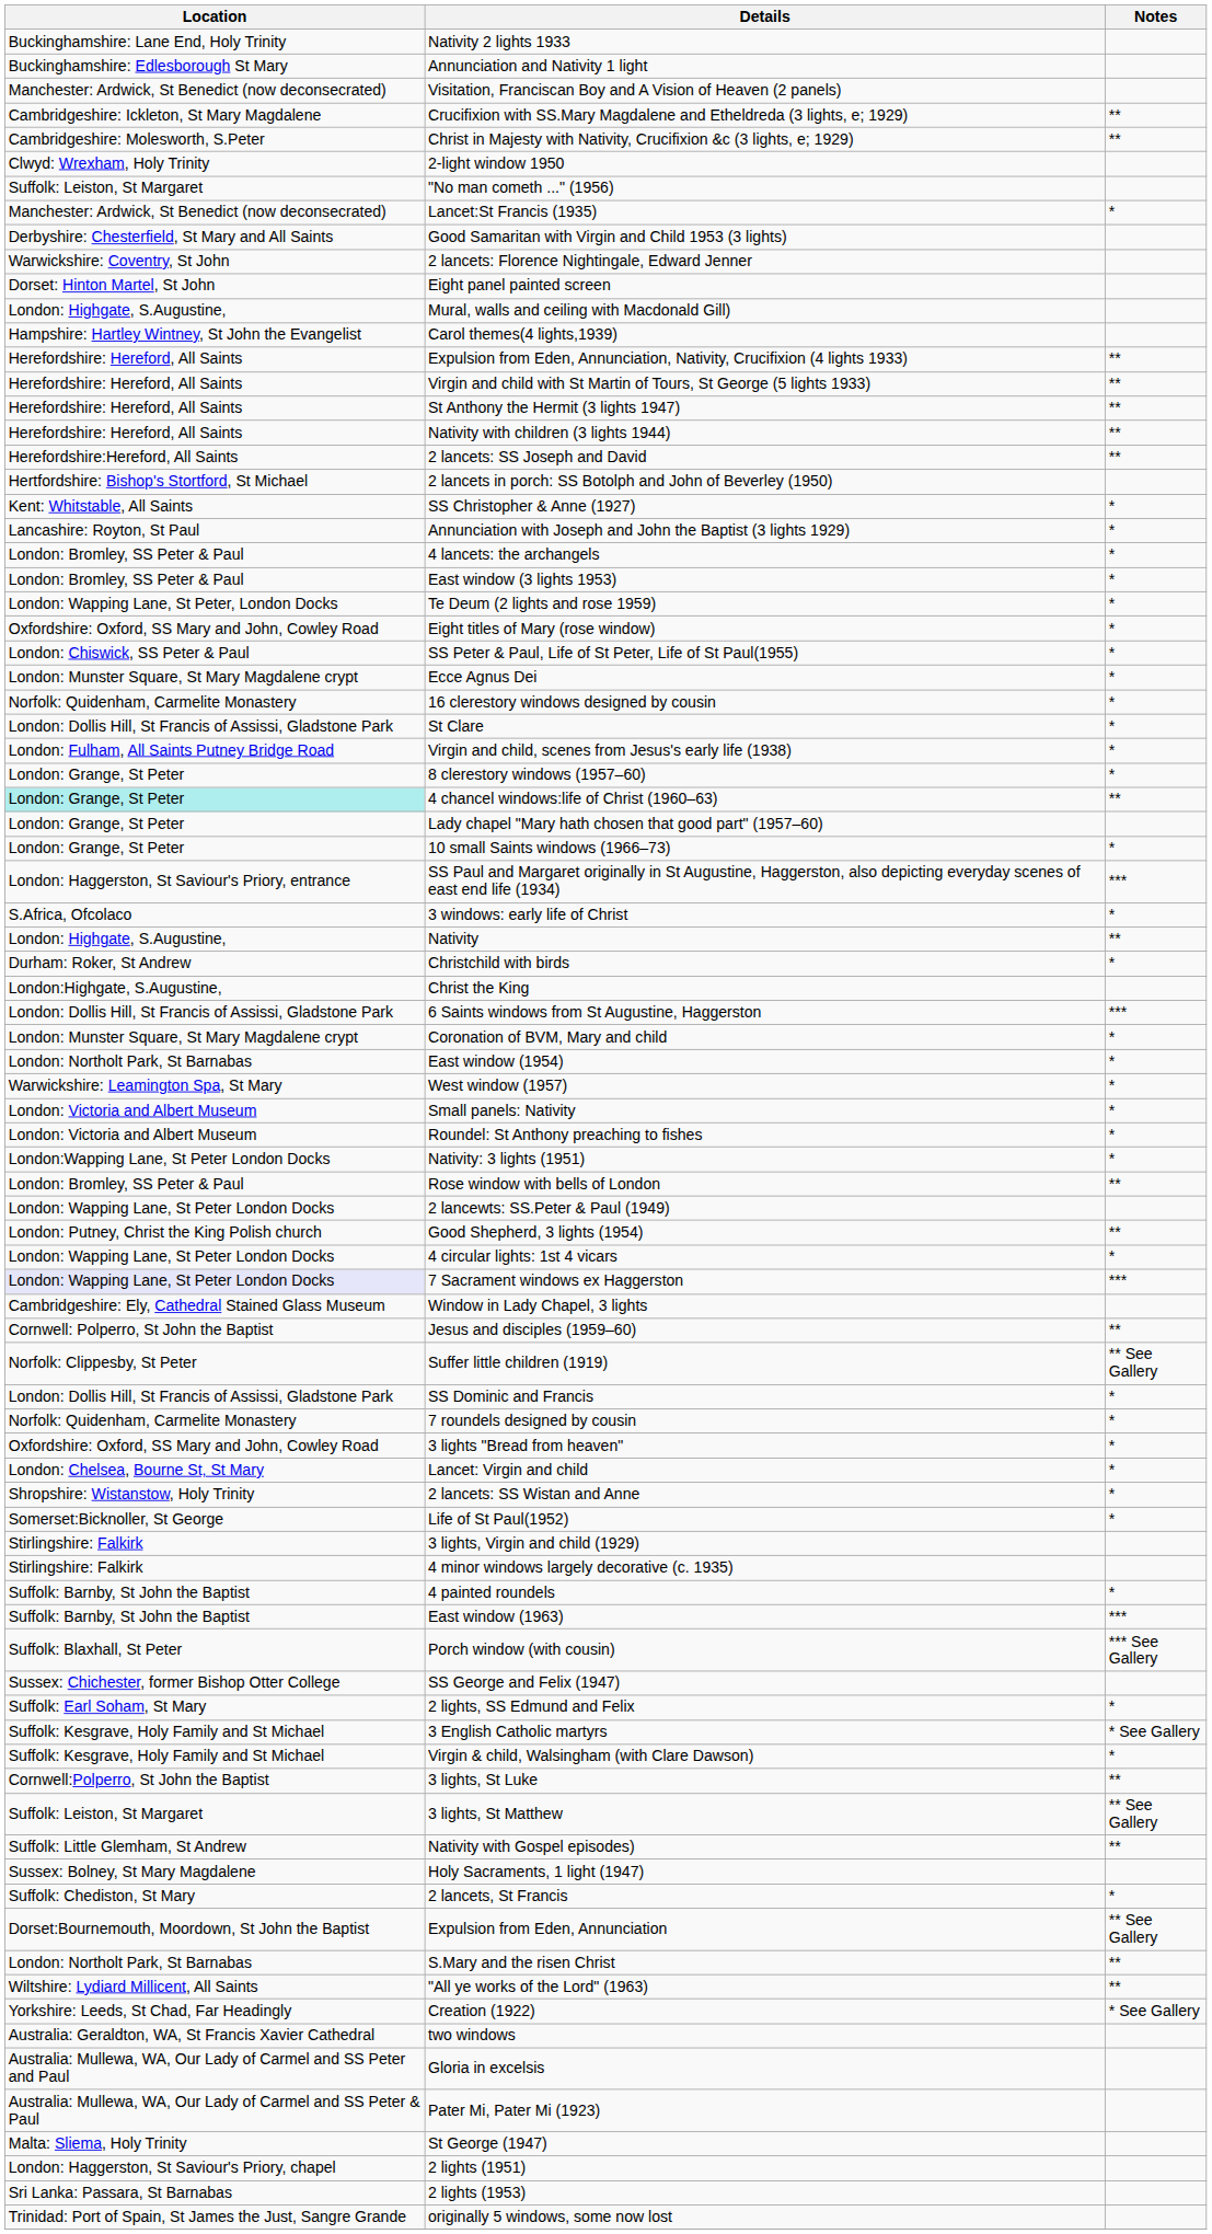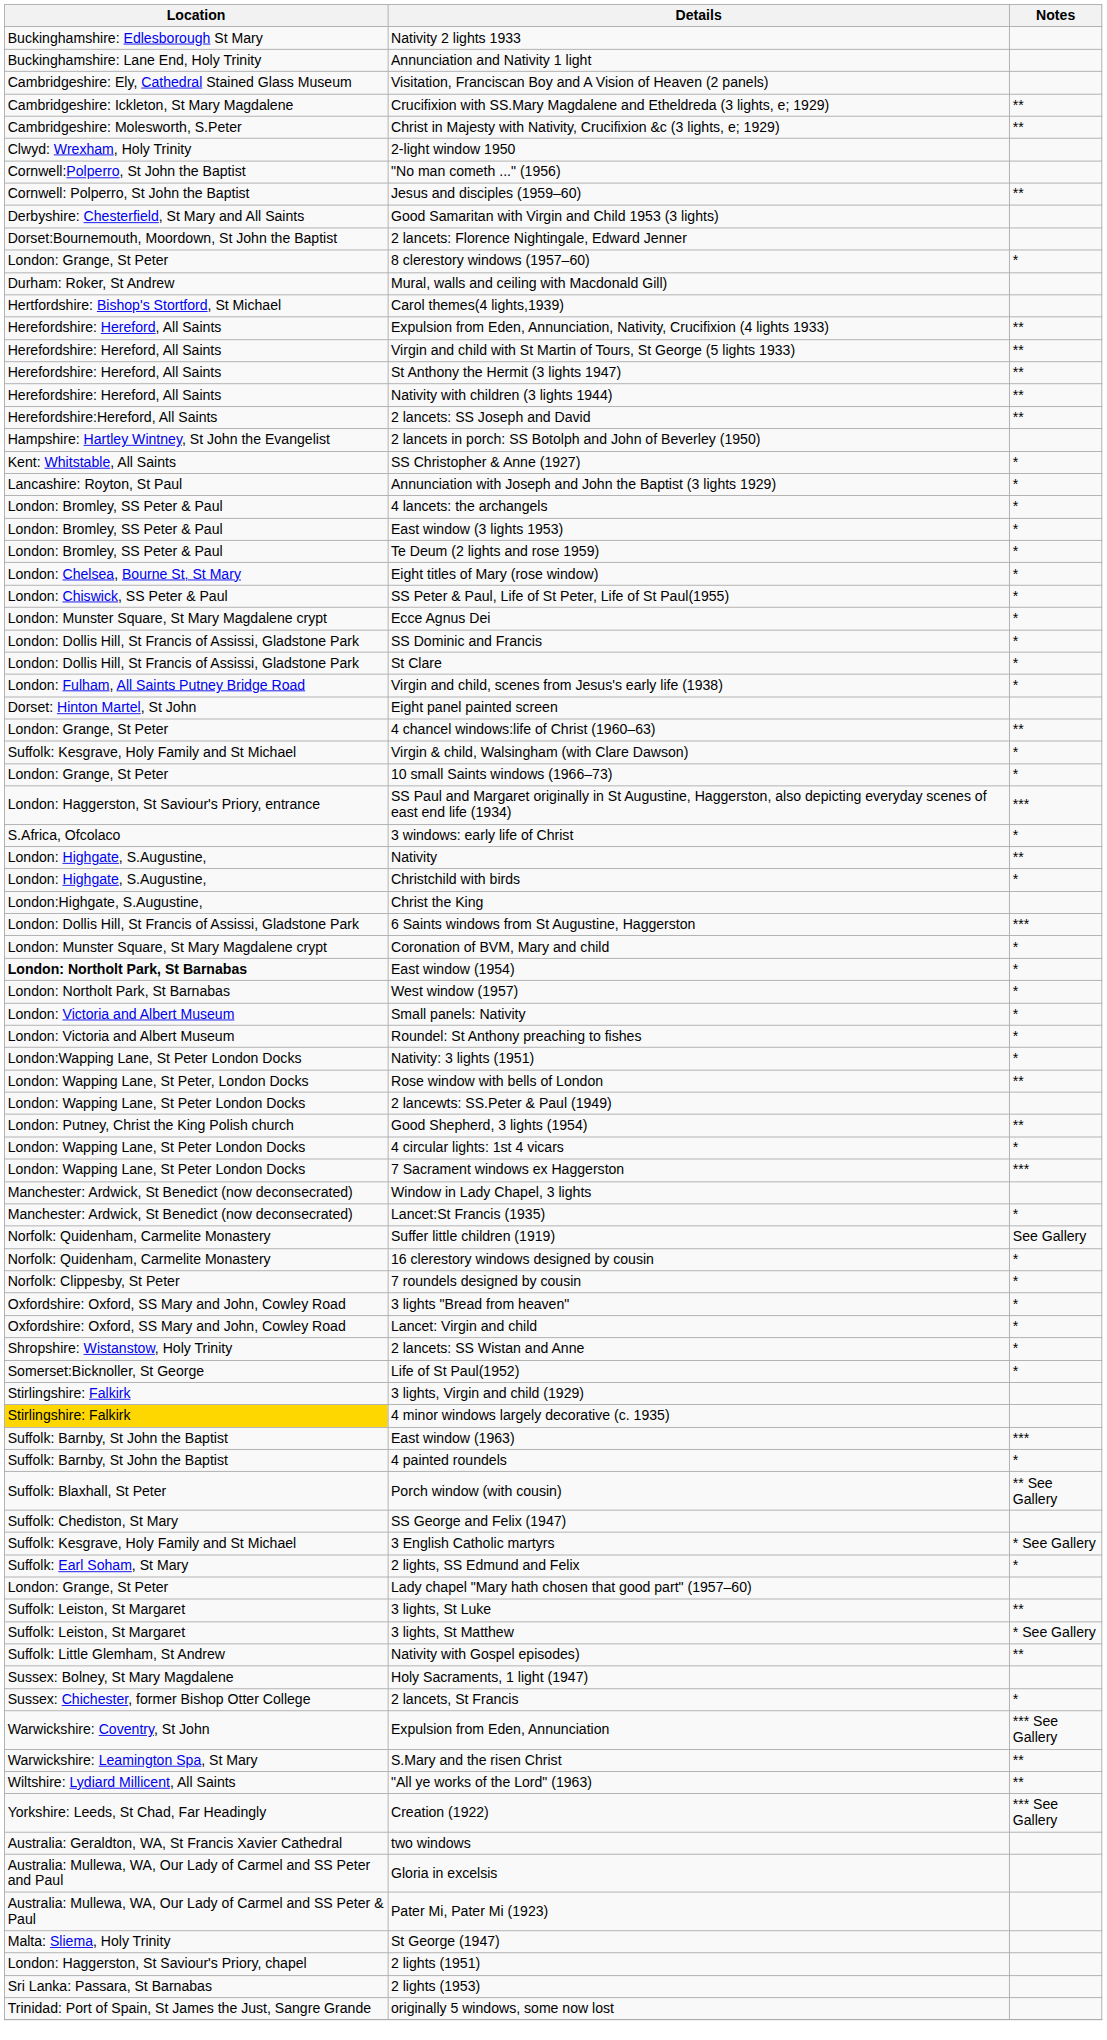Nativity 2 lights 1933 | Location: Buckinghamshire: Lane End, Holy Trinity -> Buckinghamshire: Edlesborough St Mary
Annunciation and Nativity 1 light | Location: Buckinghamshire: Edlesborough St Mary -> Buckinghamshire: Lane End, Holy Trinity
Visitation, Franciscan Boy and A Vision of Heaven (2 panels) | Location: Manchester: Ardwick, St Benedict (now deconsecrated) -> Cambridgeshire: Ely, Cathedral Stained Glass Museum
"No man cometh ..." (1956) | Location: Suffolk: Leiston, St Margaret -> Cornwell:Polperro, St John the Baptist
rows swapped: Jesus and disciples (1959–60) <-> Lancet:St Francis (1935)
2 lancets: Florence Nightingale, Edward Jenner | Location: Warwickshire: Coventry, St John -> Dorset:Bournemouth, Moordown, St John the Baptist
rows swapped: Eight panel painted screen <-> 8 clerestory windows (1957–60)
Mural, walls and ceiling with Macdonald Gill) | Location: London: Highgate, S.Augustine, -> Durham: Roker, St Andrew
Carol themes(4 lights,1939) | Location: Hampshire: Hartley Wintney, St John the Evangelist -> Hertfordshire: Bishop's Stortford, St Michael
2 lancets in porch: SS Botolph and John of Beverley (1950) | Location: Hertfordshire: Bishop's Stortford, St Michael -> Hampshire: Hartley Wintney, St John the Evangelist
Te Deum (2 lights and rose 1959) | Location: London: Wapping Lane, St Peter, London Docks -> London: Bromley, SS Peter & Paul
Eight titles of Mary (rose window) | Location: Oxfordshire: Oxford, SS Mary and John, Cowley Road -> London: Chelsea, Bourne St, St Mary
rows swapped: SS Dominic and Francis <-> 16 clerestory windows designed by cousin
4 chancel windows:life of Christ (1960–63) | Location: paleturquoise background -> no background
rows swapped: Lady chapel "Mary hath chosen that good part" (1957–60) <-> Virgin & child, Walsingham (with Clare Dawson)
Christchild with birds | Location: Durham: Roker, St Andrew -> London: Highgate, S.Augustine,
East window (1954) | Location: normal -> bold
West window (1957) | Location: Warwickshire: Leamington Spa, St Mary -> London: Northolt Park, St Barnabas
Rose window with bells of London | Location: London: Bromley, SS Peter & Paul -> London: Wapping Lane, St Peter, London Docks
7 Sacrament windows ex Haggerston | Location: lavender background -> no background
Window in Lady Chapel, 3 lights | Location: Cambridgeshire: Ely, Cathedral Stained Glass Museum -> Manchester: Ardwick, St Benedict (now deconsecrated)
Suffer little children (1919) | Location: Norfolk: Clippesby, St Peter -> Norfolk: Quidenham, Carmelite Monastery
Suffer little children (1919) | Notes: ** See Gallery -> See Gallery
7 roundels designed by cousin | Location: Norfolk: Quidenham, Carmelite Monastery -> Norfolk: Clippesby, St Peter
Lancet: Virgin and child | Location: London: Chelsea, Bourne St, St Mary -> Oxfordshire: Oxford, SS Mary and John, Cowley Road
4 minor windows largely decorative (c. 1935) | Location: no background -> gold background
rows swapped: East window (1963) <-> 4 painted roundels
Porch window (with cousin) | Notes: *** See Gallery -> ** See Gallery
SS George and Felix (1947) | Location: Sussex: Chichester, former Bishop Otter College -> Suffolk: Chediston, St Mary
rows swapped: 2 lights, SS Edmund and Felix <-> 3 English Catholic martyrs
3 lights, St Luke | Location: Cornwell:Polperro, St John the Baptist -> Suffolk: Leiston, St Margaret
3 lights, St Matthew | Notes: ** See Gallery -> * See Gallery
2 lancets, St Francis | Location: Suffolk: Chediston, St Mary -> Sussex: Chichester, former Bishop Otter College
Expulsion from Eden, Annunciation | Location: Dorset:Bournemouth, Moordown, St John the Baptist -> Warwickshire: Coventry, St John
Expulsion from Eden, Annunciation | Notes: ** See Gallery -> *** See Gallery
S.Mary and the risen Christ | Location: London: Northolt Park, St Barnabas -> Warwickshire: Leamington Spa, St Mary
Creation (1922) | Notes: * See Gallery -> *** See Gallery
